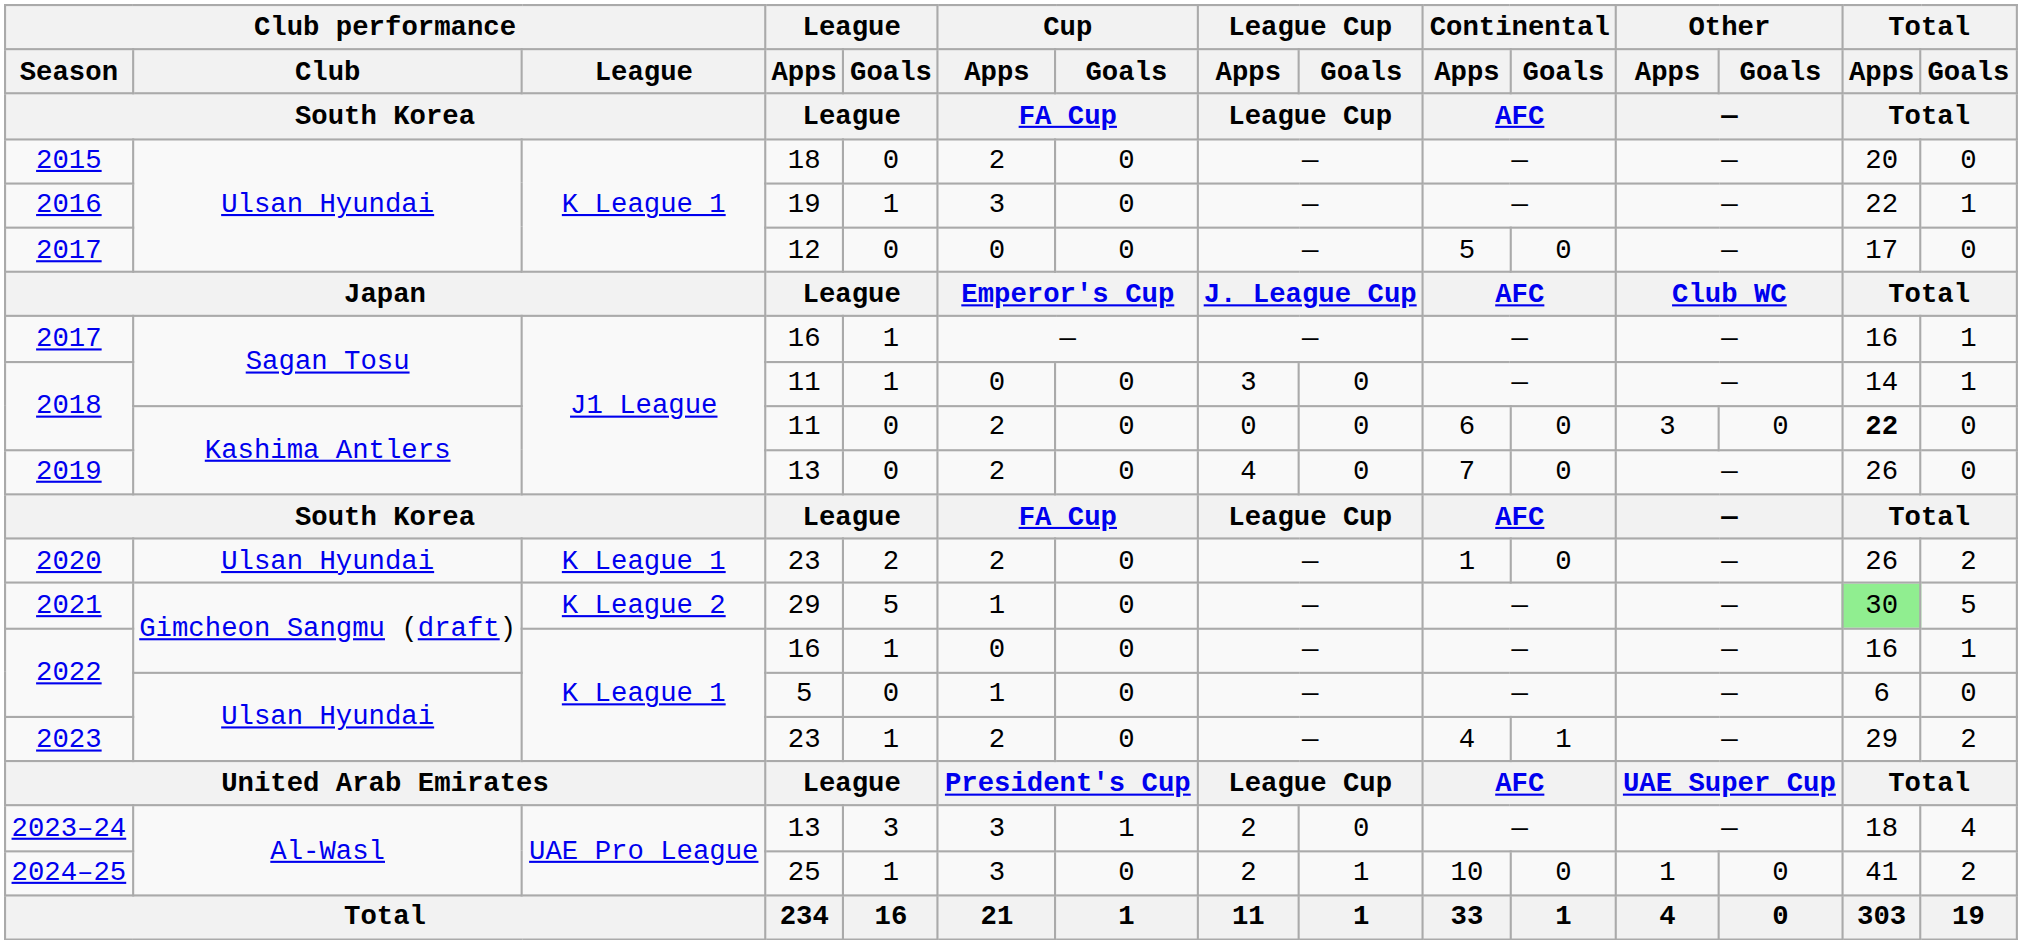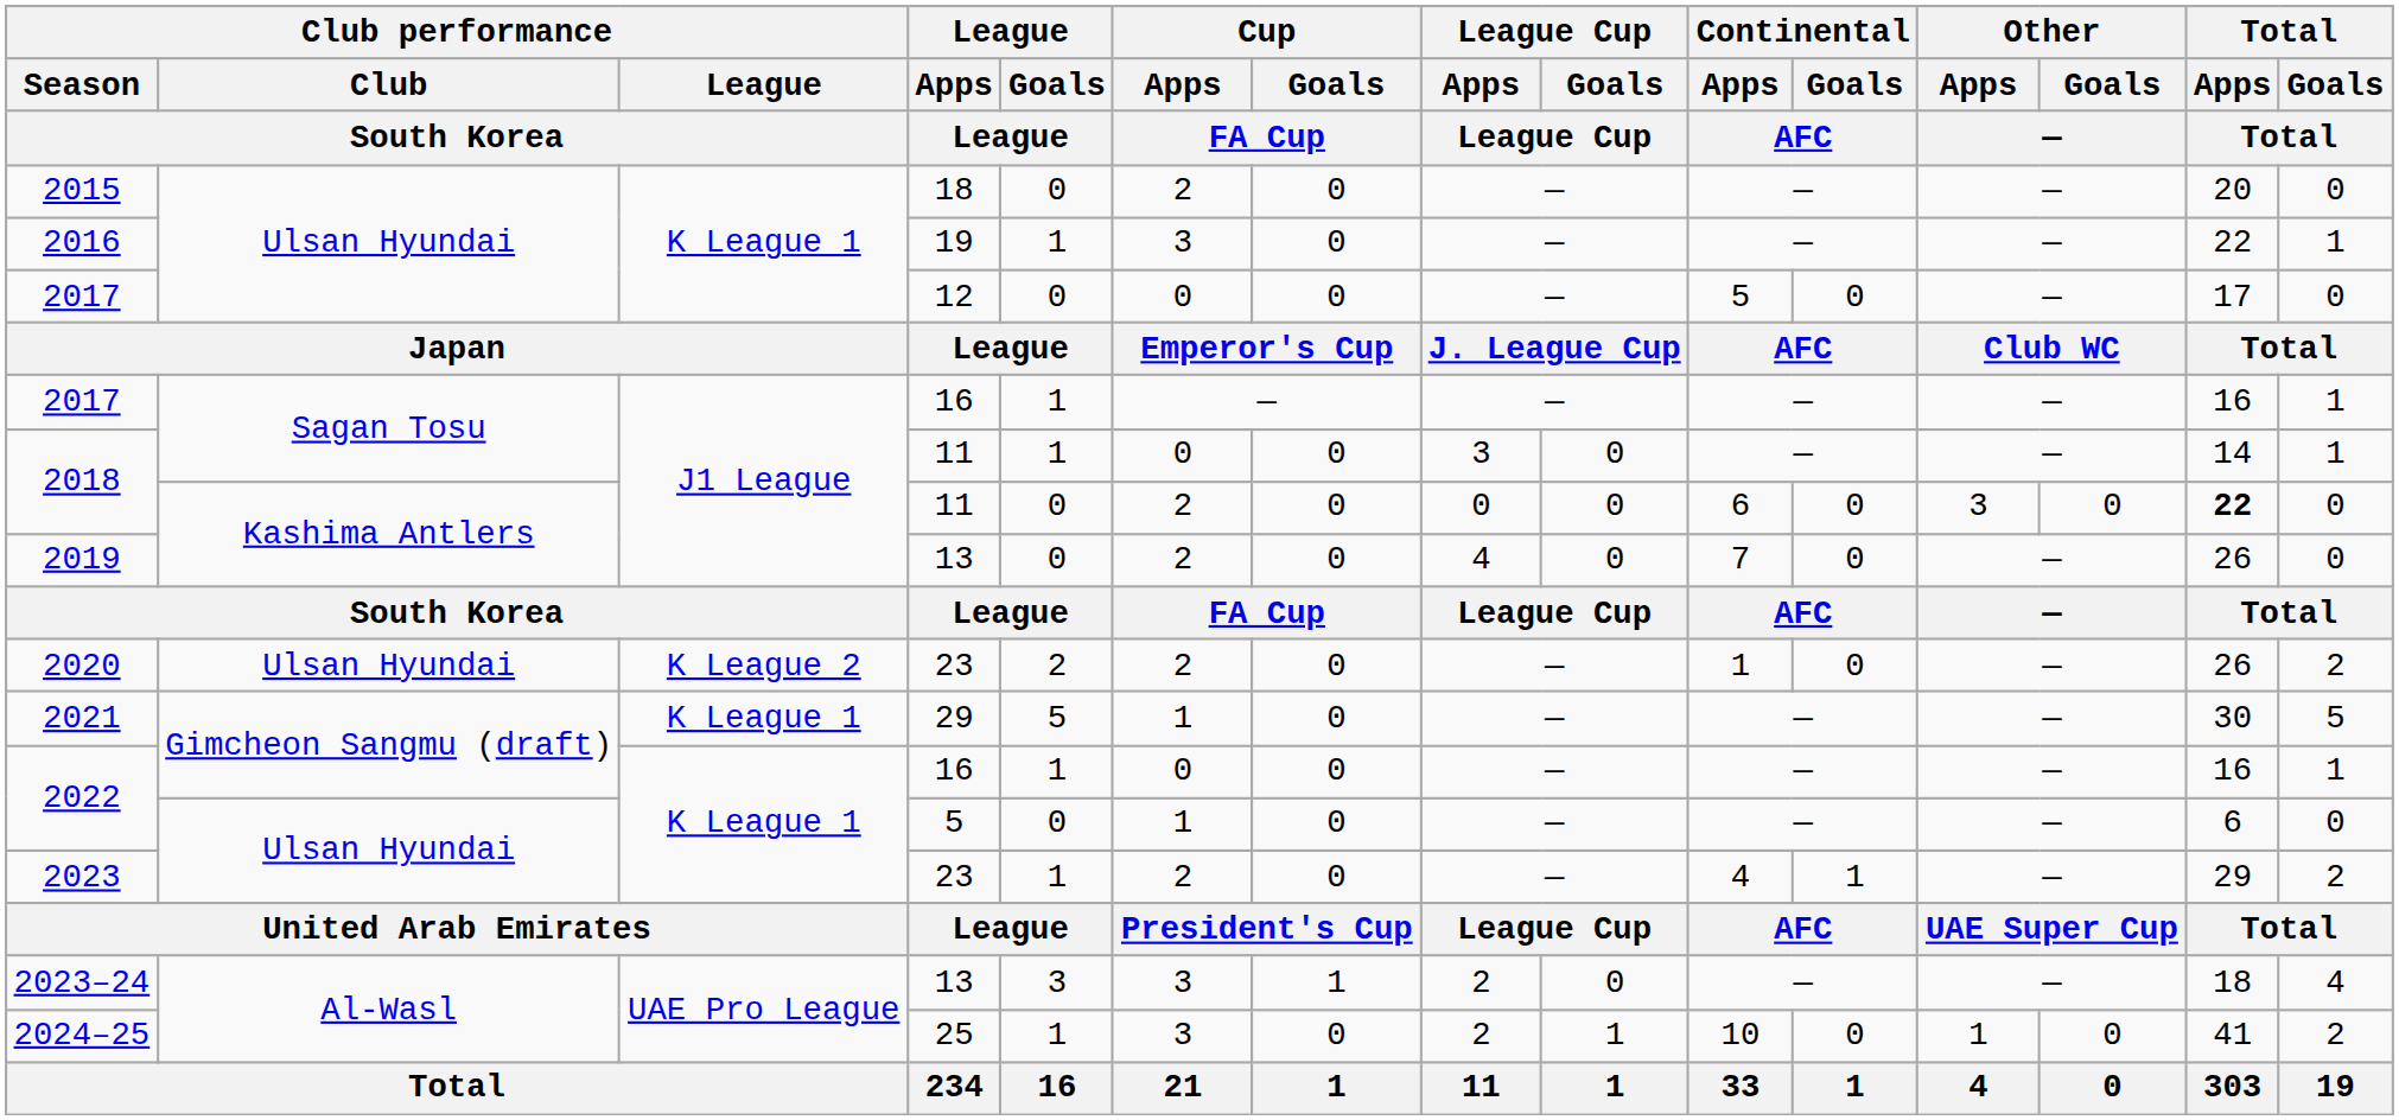2020 | Club performance / League / South Korea: K League 1 -> K League 2
2021 | Club performance / League / South Korea: K League 2 -> K League 1
2021 | Total / Apps / Total: lightgreen background -> no background
